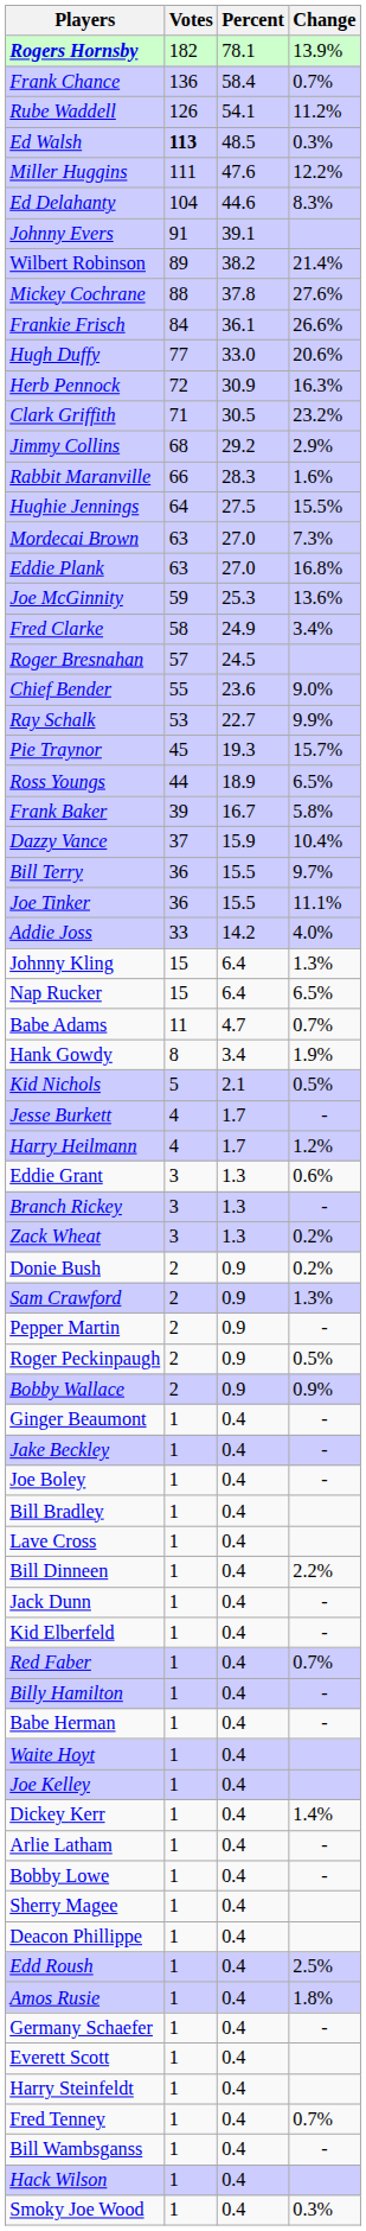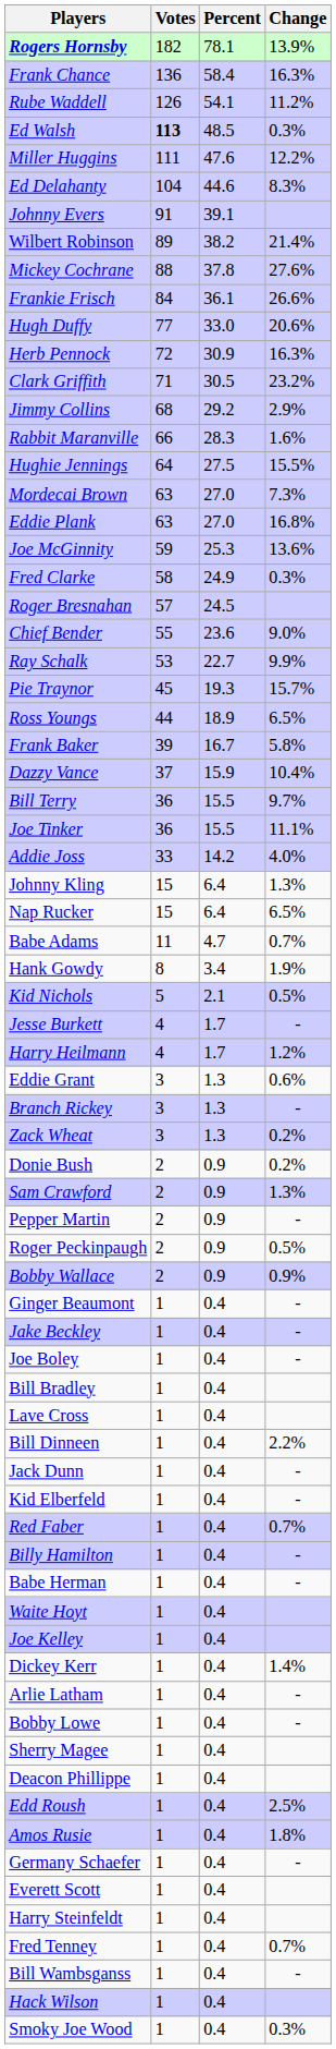Frank Chance | Change: 0.7% -> 16.3%
Fred Clarke | Change: 3.4% -> 0.3%
